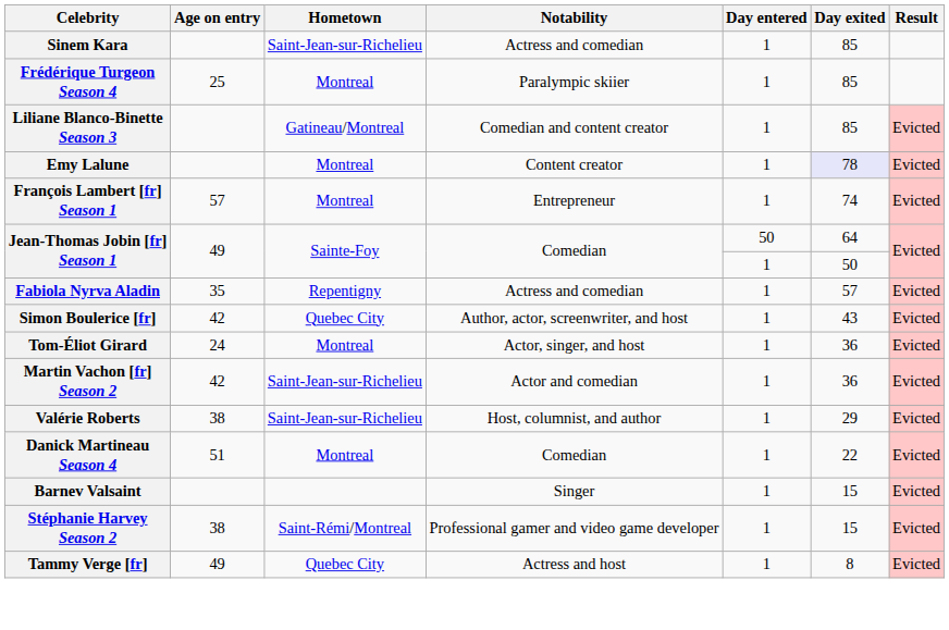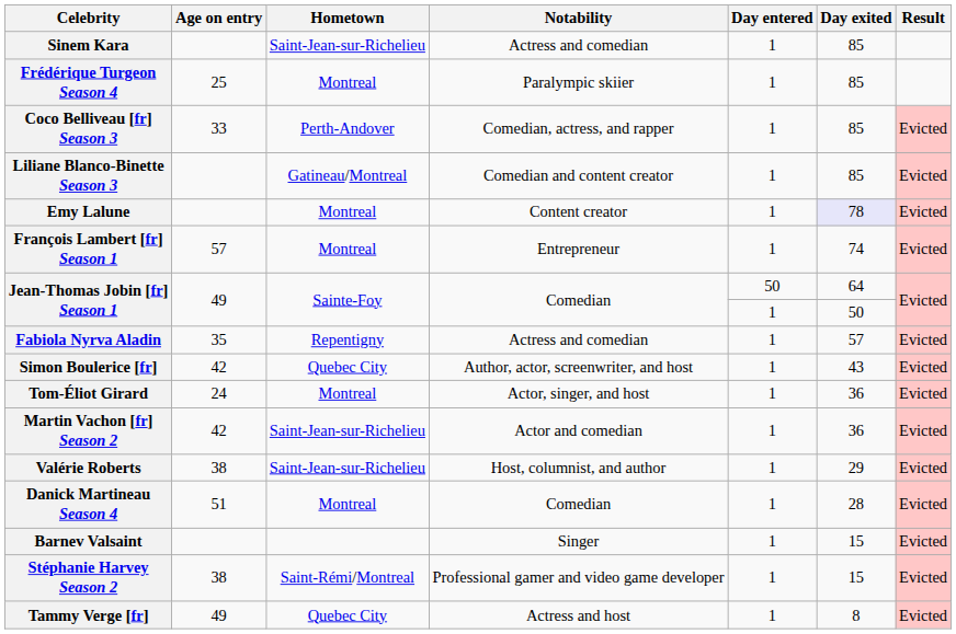+ row: Coco Belliveau [fr] Season 3 | 33 | Perth-Andover | Comedian, actress, and rapper | 1 | 85 | Evicted
Danick Martineau Season 4 | Day exited: 22 -> 28
